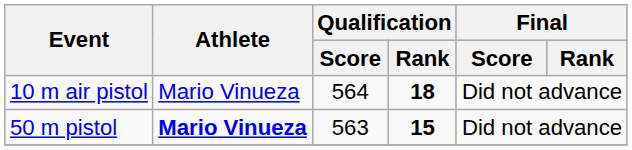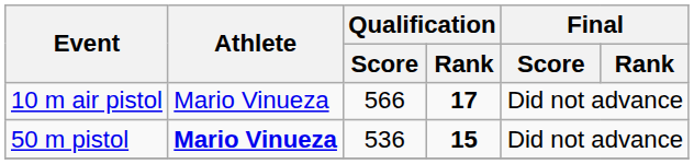10 m air pistol | Qualification / Score: 564 -> 566
10 m air pistol | Qualification / Rank: 18 -> 17
50 m pistol | Qualification / Score: 563 -> 536
